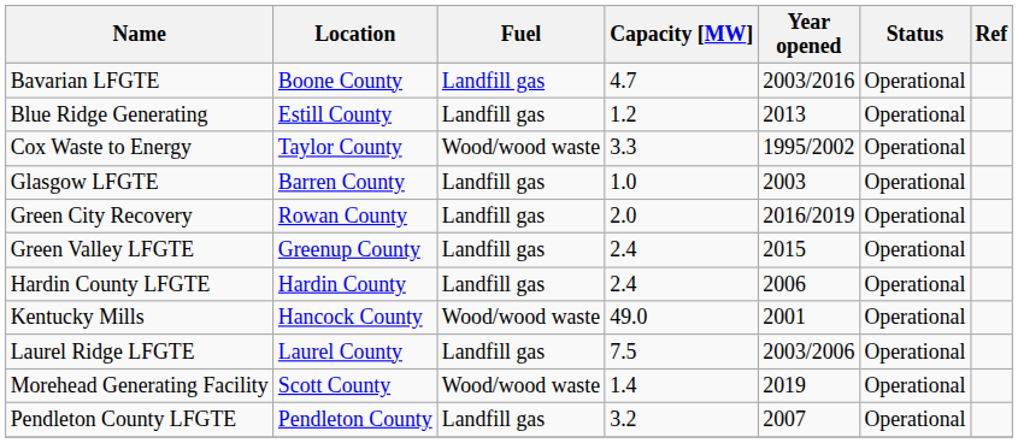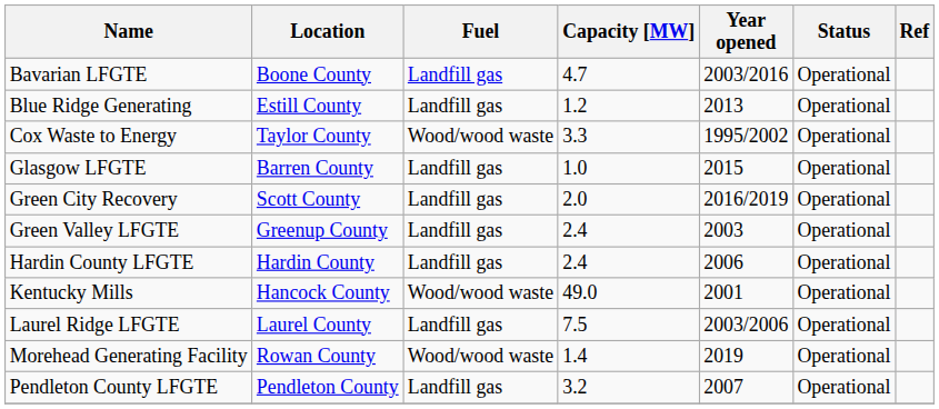Glasgow LFGTE | Year opened: 2003 -> 2015
Green City Recovery | Location: Rowan County -> Scott County
Green Valley LFGTE | Year opened: 2015 -> 2003
Morehead Generating Facility | Location: Scott County -> Rowan County
